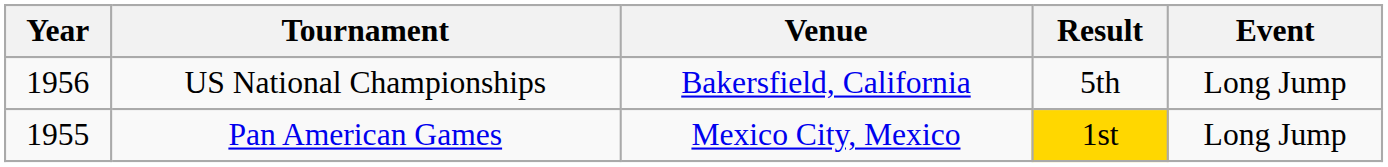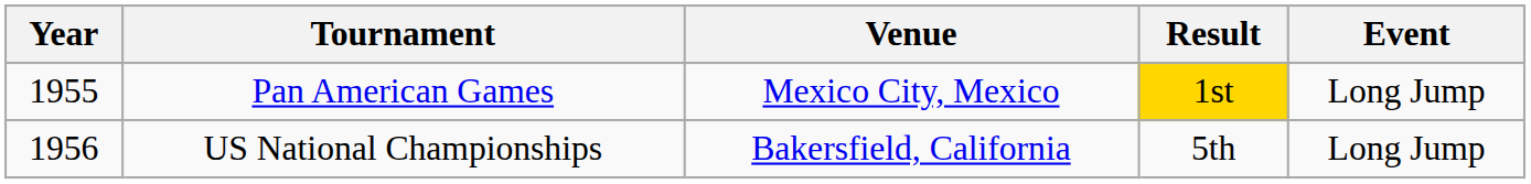rows swapped: Pan American Games <-> US National Championships
